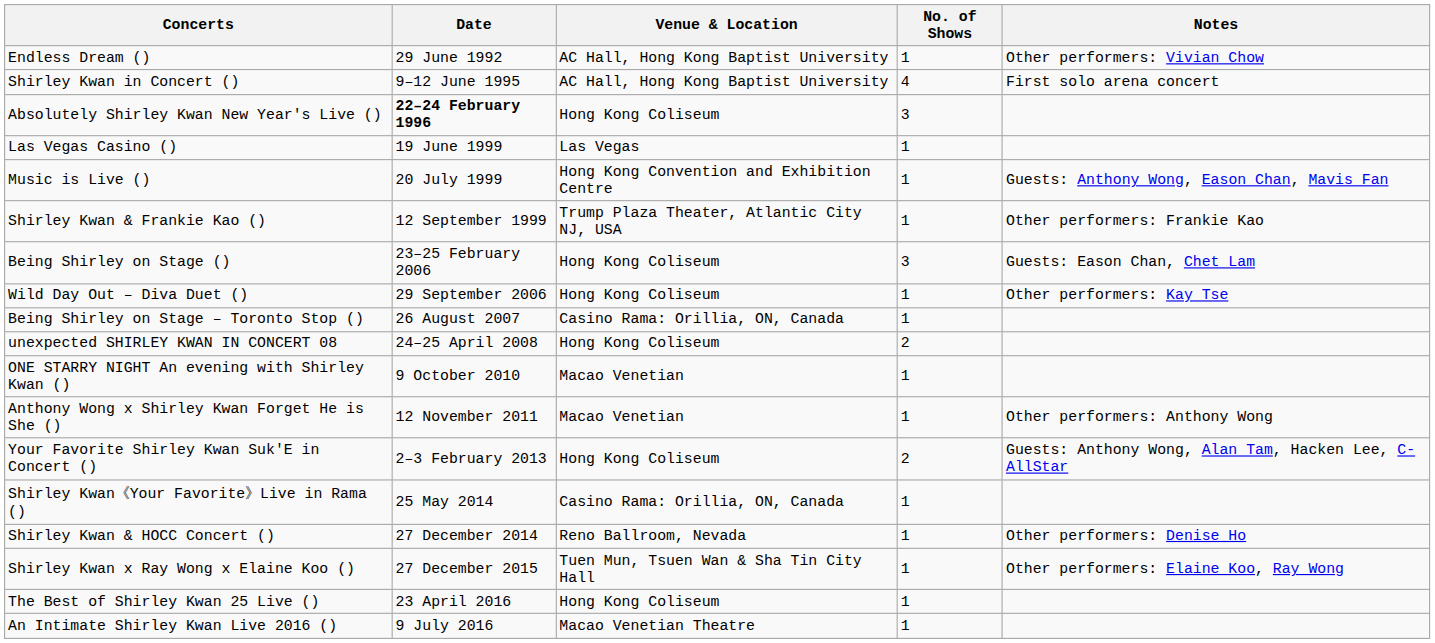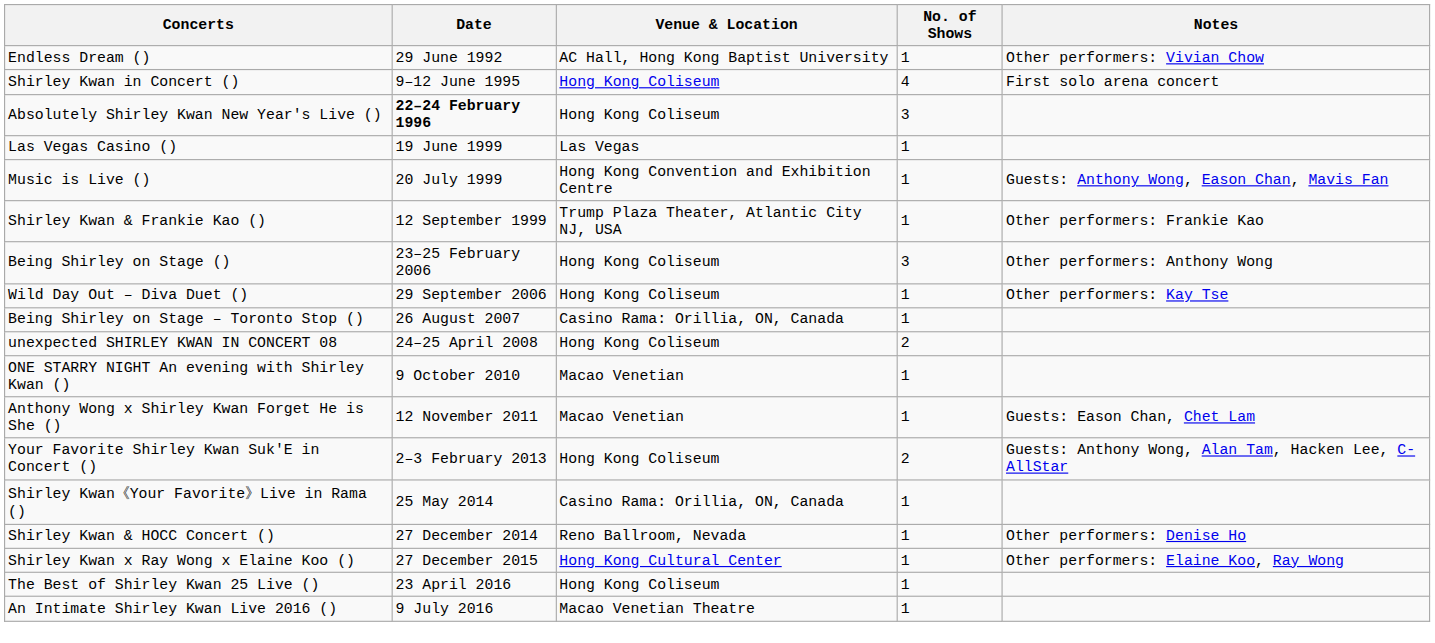Shirley Kwan in Concert () | Venue & Location: AC Hall, Hong Kong Baptist University -> Hong Kong Coliseum
Being Shirley on Stage () | Notes: Guests: Eason Chan, Chet Lam -> Other performers: Anthony Wong
Anthony Wong x Shirley Kwan Forget He is She () | Notes: Other performers: Anthony Wong -> Guests: Eason Chan, Chet Lam
Shirley Kwan x Ray Wong x Elaine Koo () | Venue & Location: Tuen Mun, Tsuen Wan & Sha Tin City Hall -> Hong Kong Cultural Center
